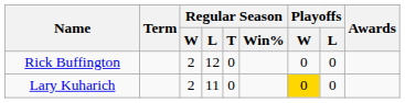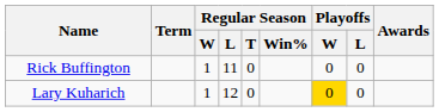Rick Buffington | Regular Season / W: 2 -> 1
Rick Buffington | Regular Season / L: 12 -> 11
Lary Kuharich | Regular Season / W: 2 -> 1
Lary Kuharich | Regular Season / L: 11 -> 12
